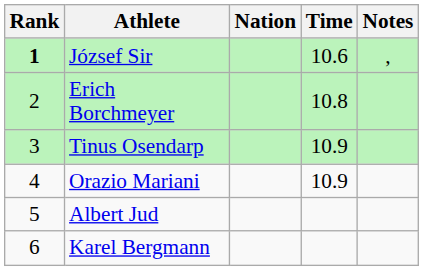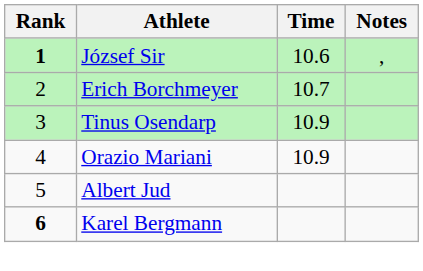- column: Nation
Erich Borchmeyer | Time: 10.8 -> 10.7
Karel Bergmann | Rank: normal -> bold
